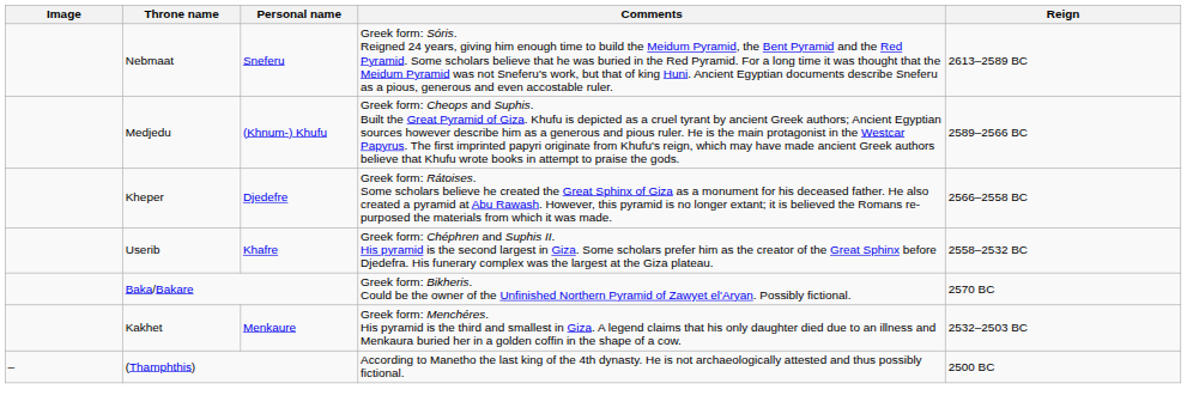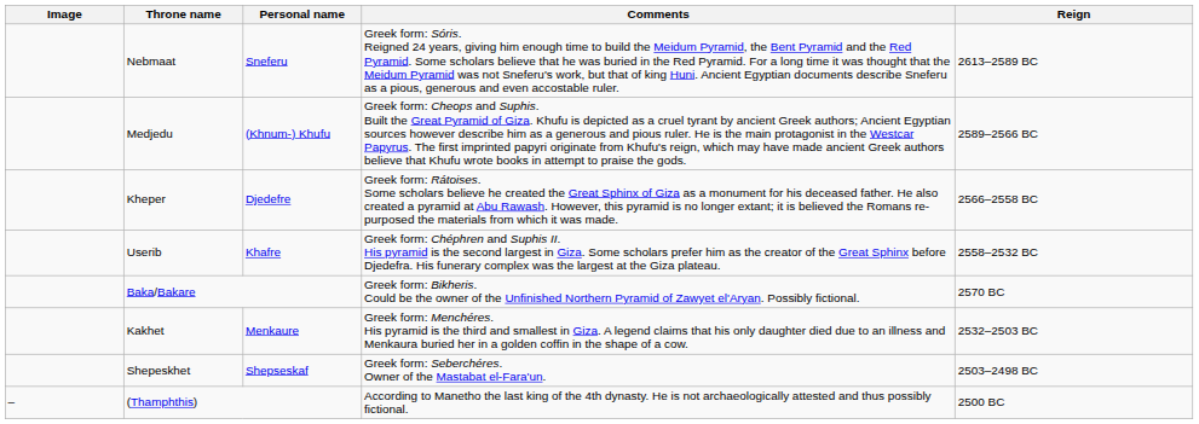+ row: Shepeskhet | Shepseskaf | Greek form: Seberchéres. Owner of the Mastabat el-Fara'un. | 2503–2498 BC
